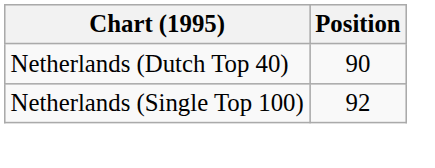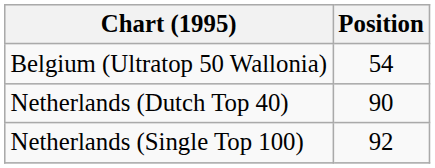+ row: Belgium (Ultratop 50 Wallonia) | 54
